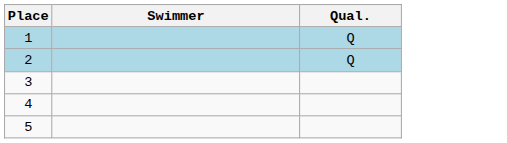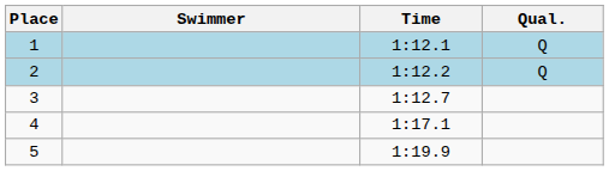+ column: Time | 1:12.1 | 1:12.2 | 1:12.7 | 1:17.1 | 1:19.9
